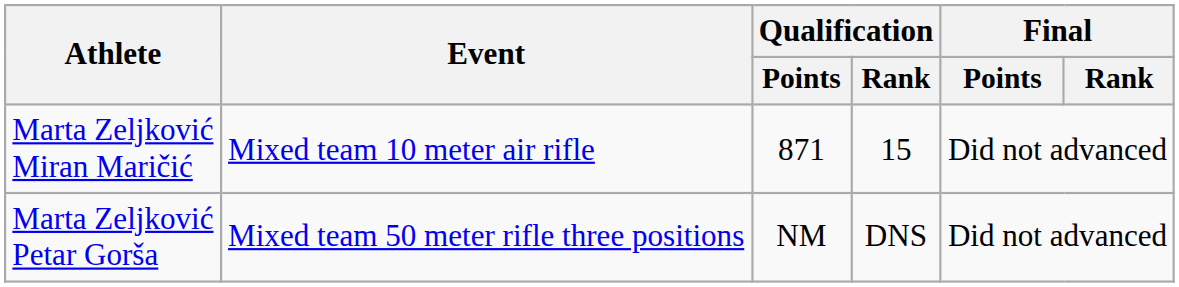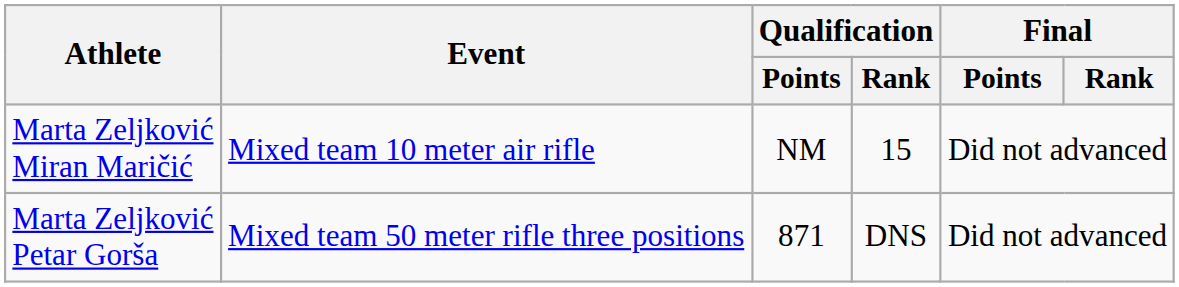Marta Zeljković Miran Maričić | Qualification / Points: 871 -> NM
Marta Zeljković Petar Gorša | Qualification / Points: NM -> 871
